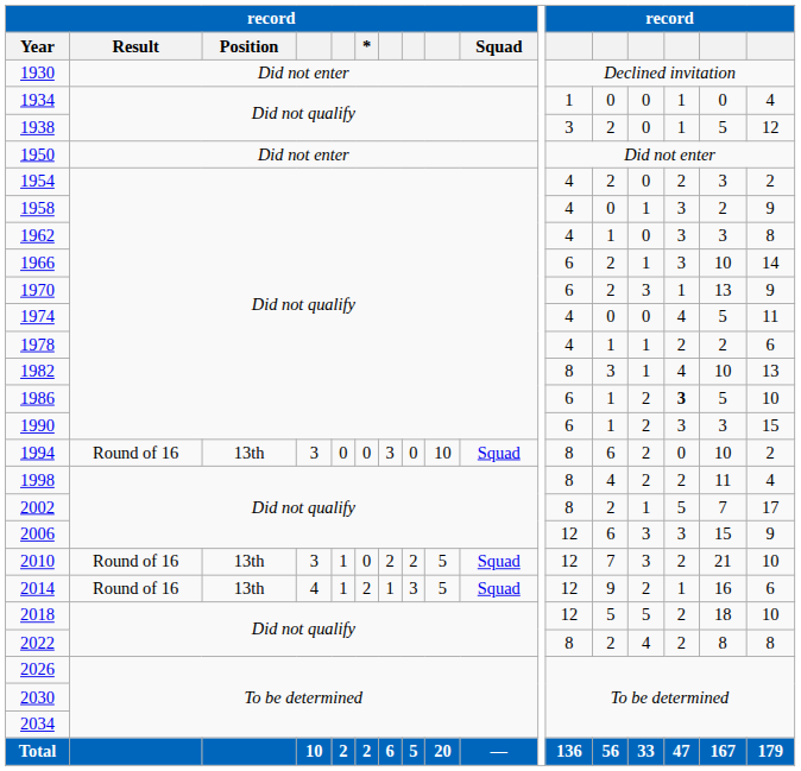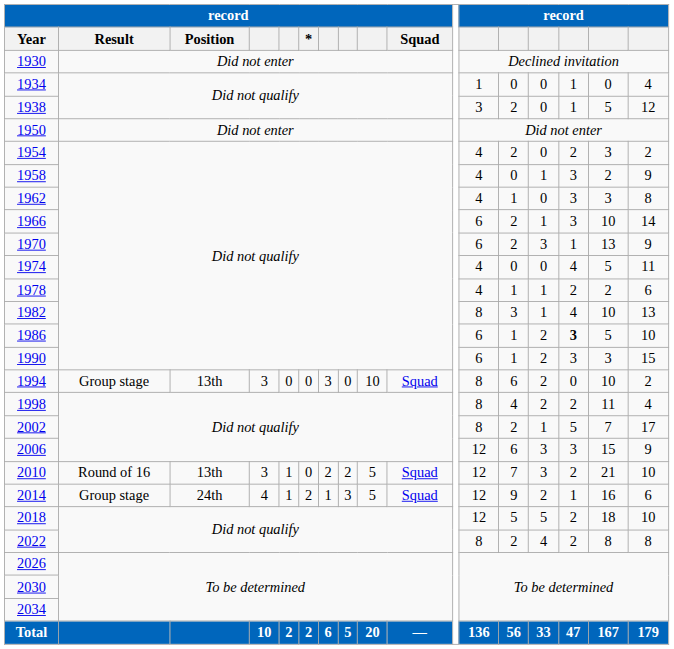1994 | record / Result: Round of 16 -> Group stage
2014 | record / Result: Round of 16 -> Group stage
2014 | record / Position: 13th -> 24th
